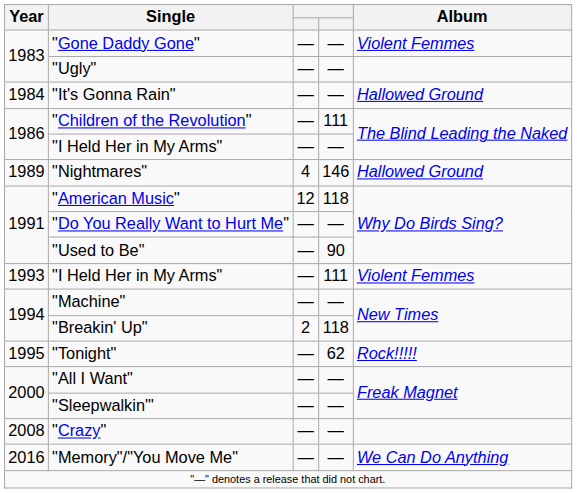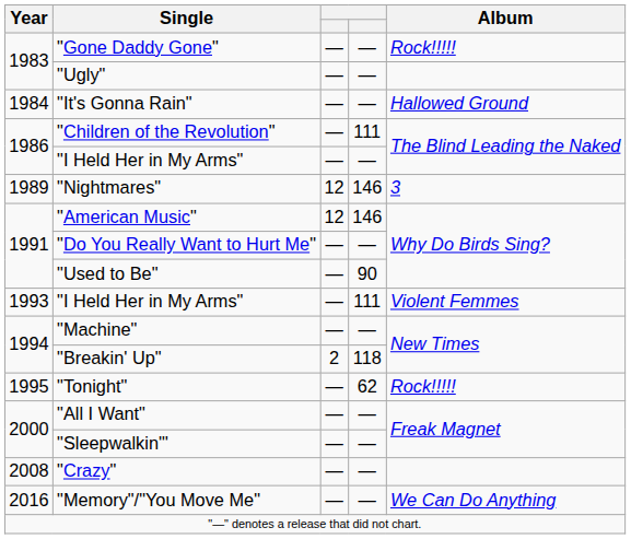"Gone Daddy Gone" | Album: Violent Femmes -> Rock!!!!!
"Nightmares" | column 3: 4 -> 12
"Nightmares" | Album: Hallowed Ground -> 3
"American Music" | column 4: 118 -> 146
